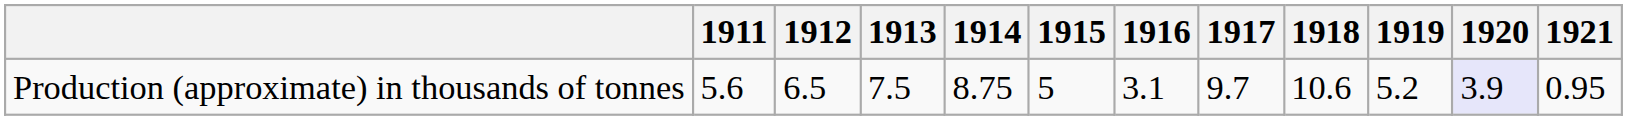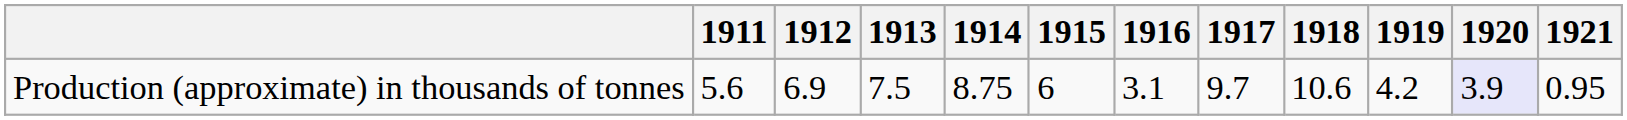Production (approximate) in thousands of tonnes | 1912: 6.5 -> 6.9
Production (approximate) in thousands of tonnes | 1915: 5 -> 6
Production (approximate) in thousands of tonnes | 1919: 5.2 -> 4.2
